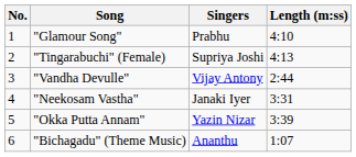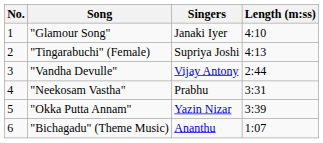"Glamour Song" | Singers: Prabhu -> Janaki Iyer
"Neekosam Vastha" | Singers: Janaki Iyer -> Prabhu
